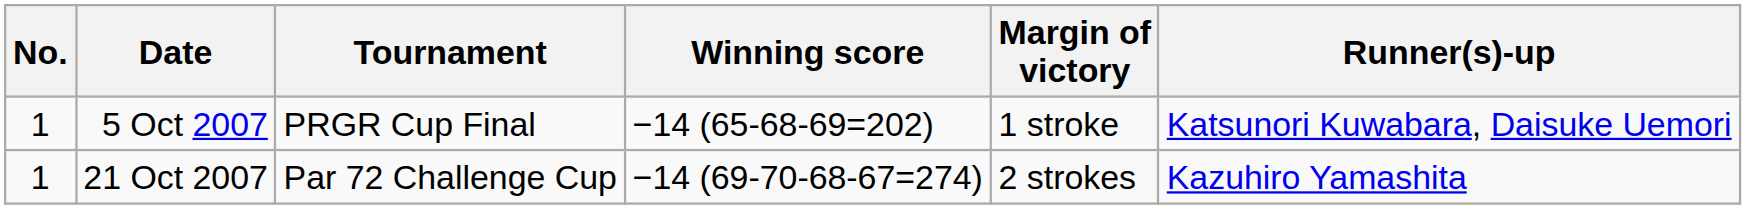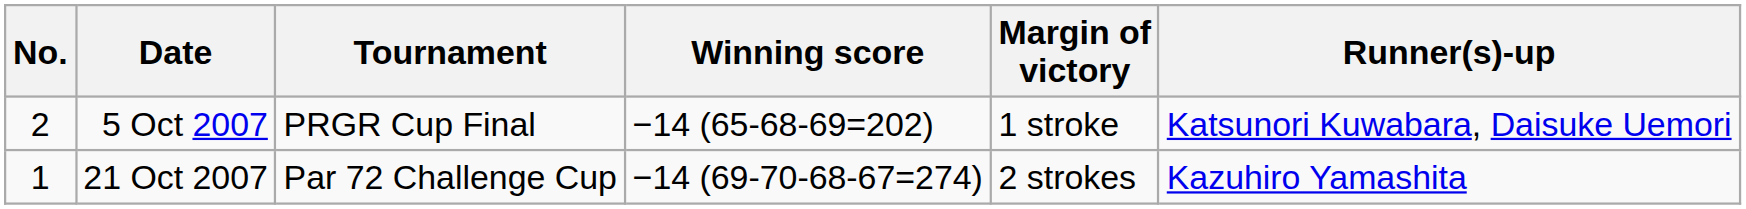5 Oct 2007 | No.: 1 -> 2
